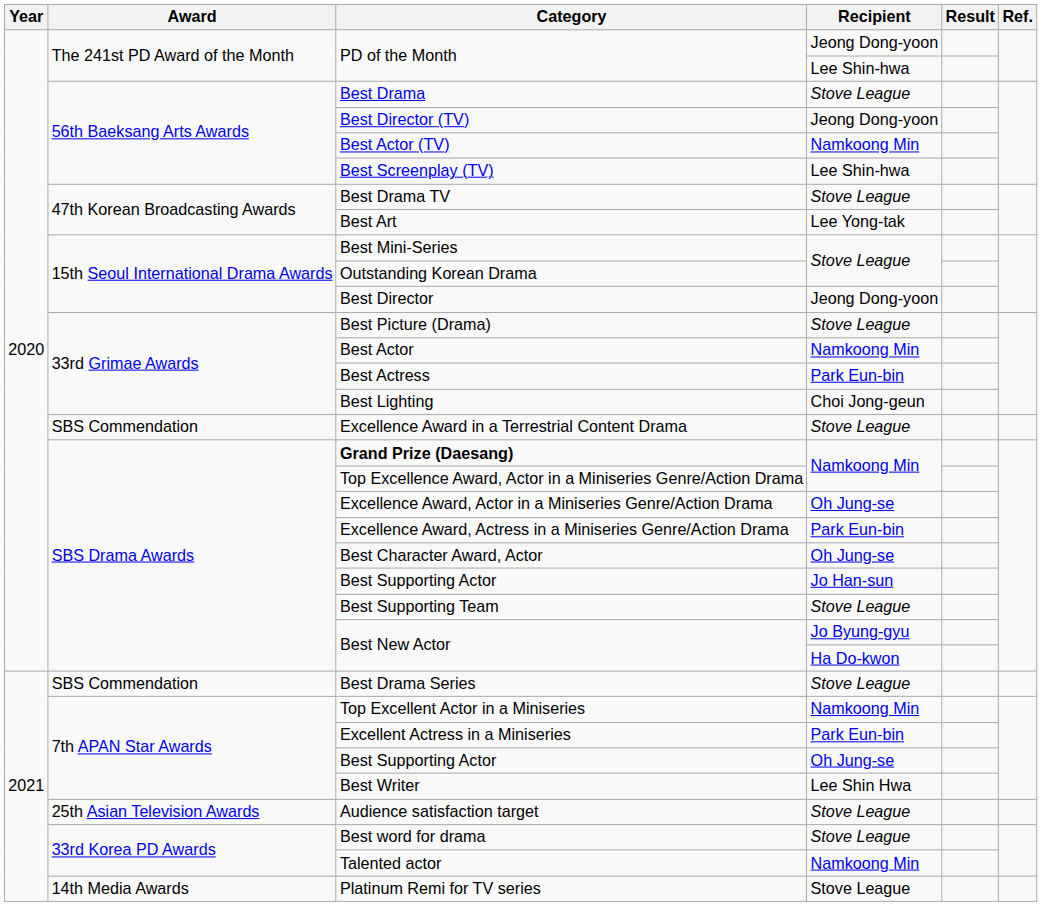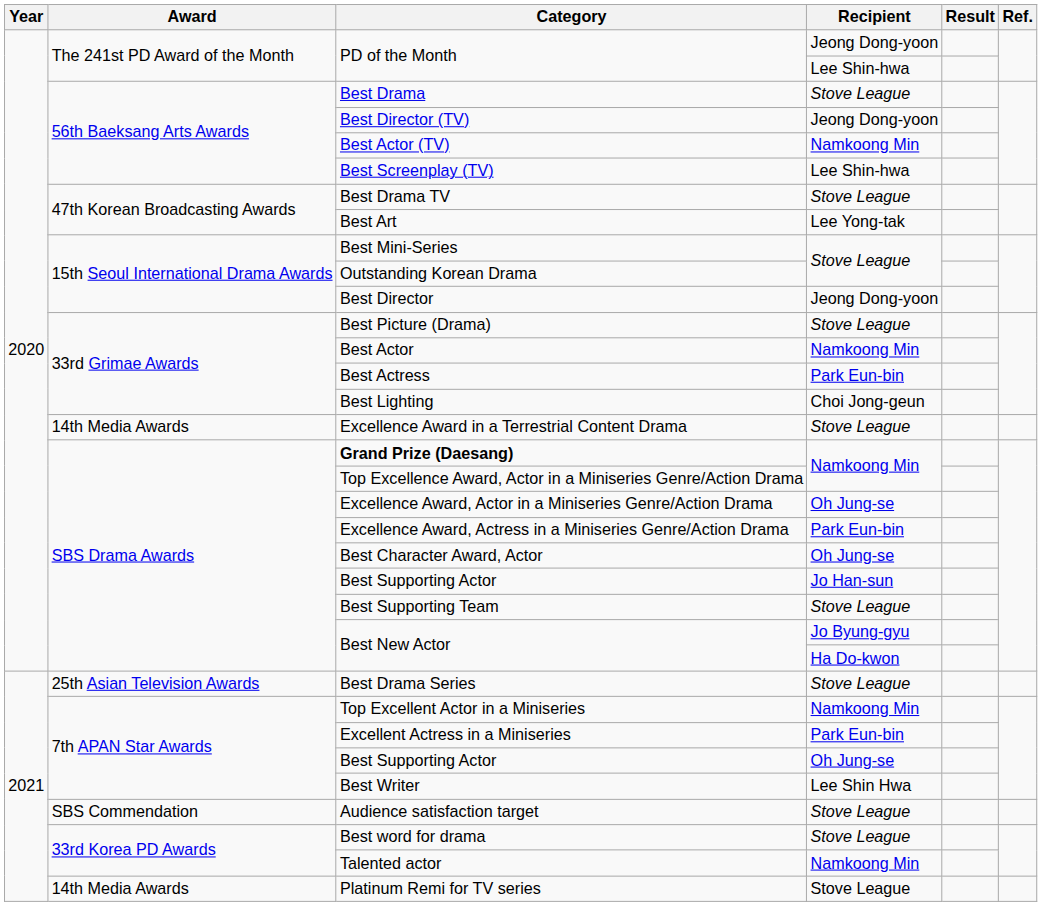Excellence Award in a Terrestrial Content Drama | Award: SBS Commendation -> 14th Media Awards
Best Drama Series | Award: SBS Commendation -> 25th Asian Television Awards
Audience satisfaction target | Award: 25th Asian Television Awards -> SBS Commendation
